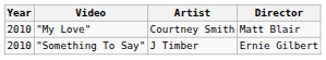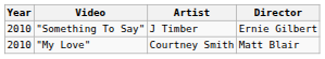rows swapped: "My Love" <-> "Something To Say"
